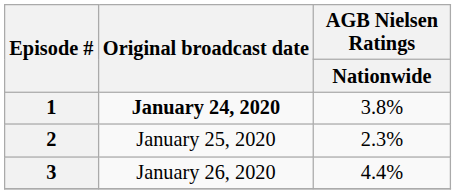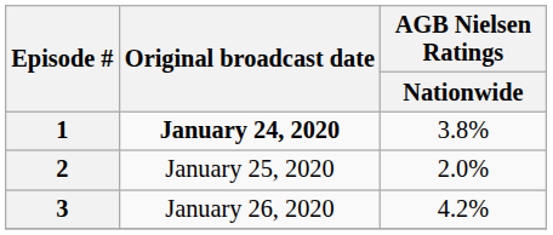2 | AGB Nielsen Ratings / Nationwide: 2.3% -> 2.0%
3 | AGB Nielsen Ratings / Nationwide: 4.4% -> 4.2%
